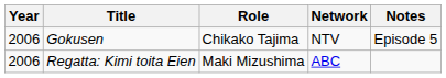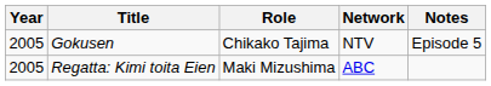Gokusen | Year: 2006 -> 2005
Regatta: Kimi toita Eien | Year: 2006 -> 2005
